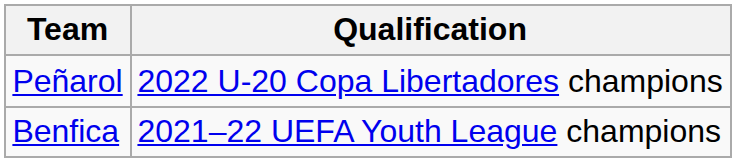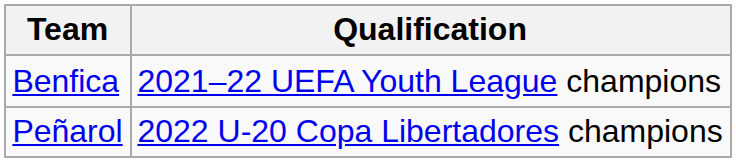rows swapped: Peñarol <-> Benfica
